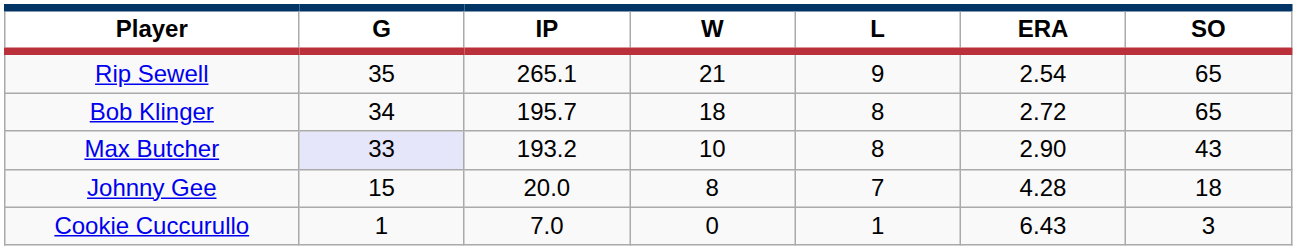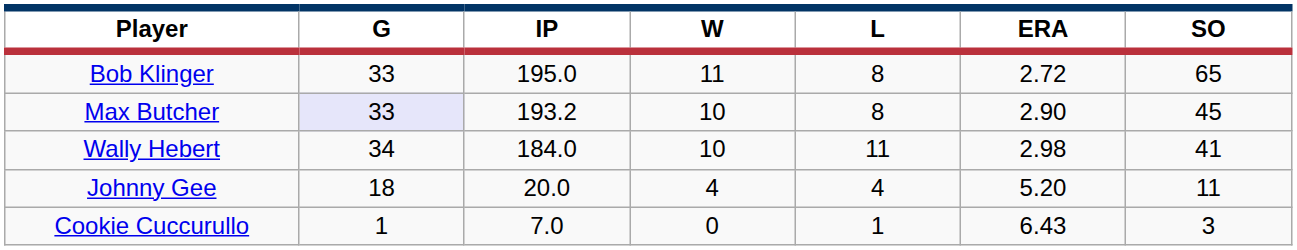- row: Rip Sewell | 35 | 265.1 | 21 | 9 | 2.54 | 65
Bob Klinger | G: 34 -> 33
Bob Klinger | IP: 195.7 -> 195.0
Bob Klinger | W: 18 -> 11
Max Butcher | SO: 43 -> 45
+ row: Wally Hebert | 34 | 184.0 | 10 | 11 | 2.98 | 41
Johnny Gee | G: 15 -> 18
Johnny Gee | W: 8 -> 4
Johnny Gee | L: 7 -> 4
Johnny Gee | ERA: 4.28 -> 5.20
Johnny Gee | SO: 18 -> 11
